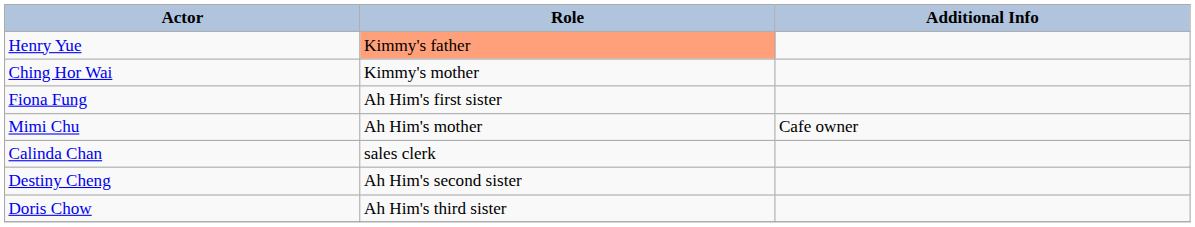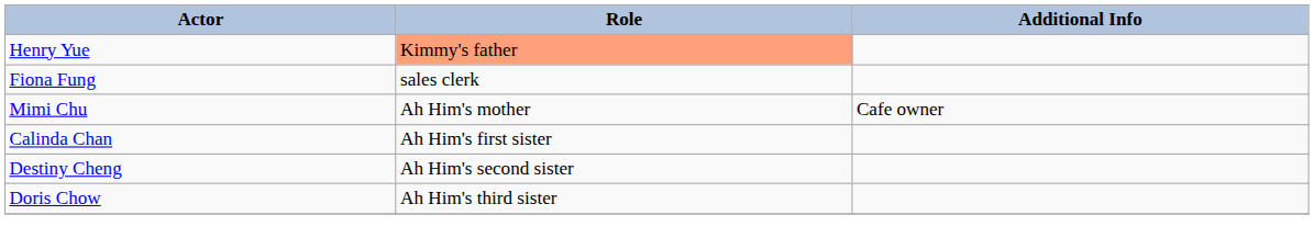- row: Ching Hor Wai | Kimmy's mother
Fiona Fung | Role: Ah Him's first sister -> sales clerk
Calinda Chan | Role: sales clerk -> Ah Him's first sister
